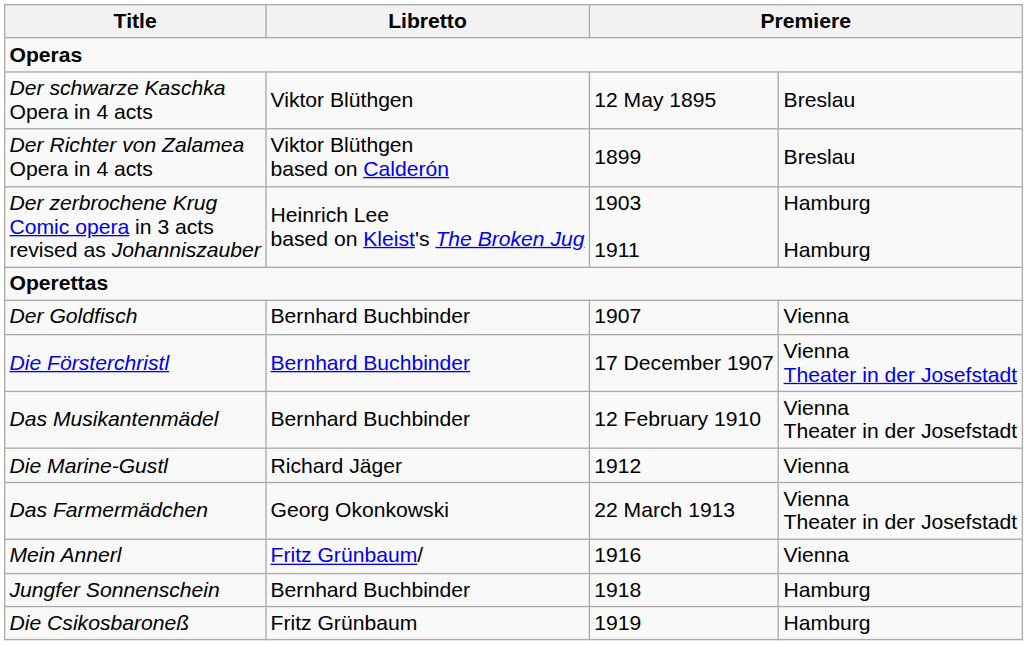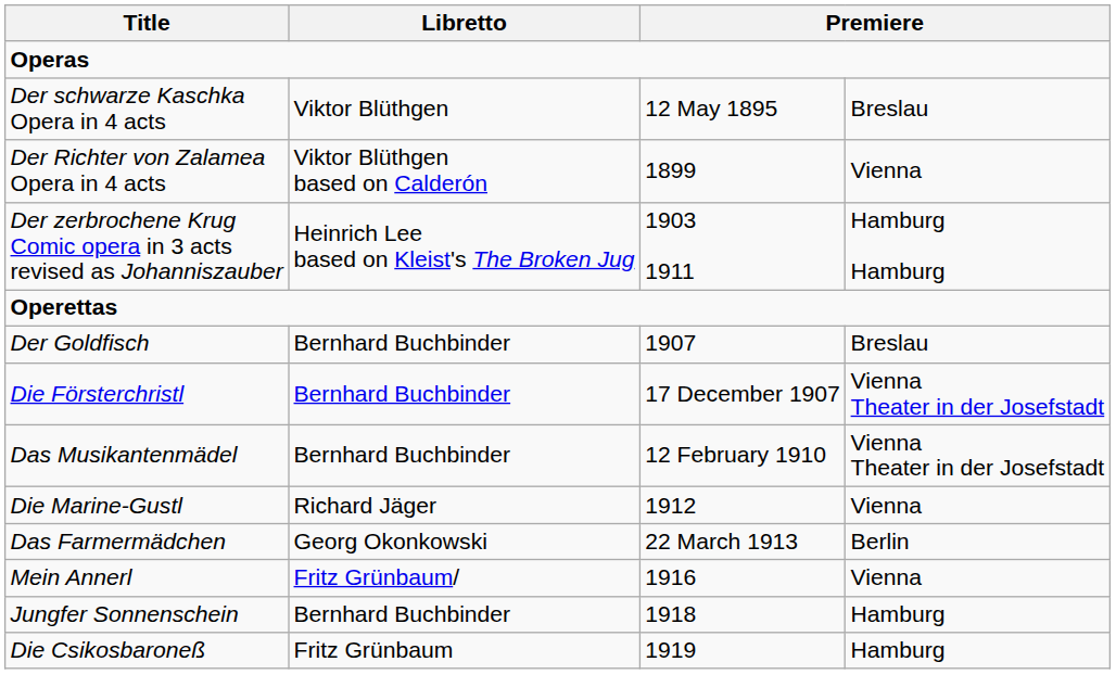Der Richter von Zalamea Opera in 4 acts | column 4: Breslau -> Vienna
Der Goldfisch | column 4: Vienna -> Breslau
Das Farmermädchen | column 4: Vienna Theater in der Josefstadt -> Berlin
